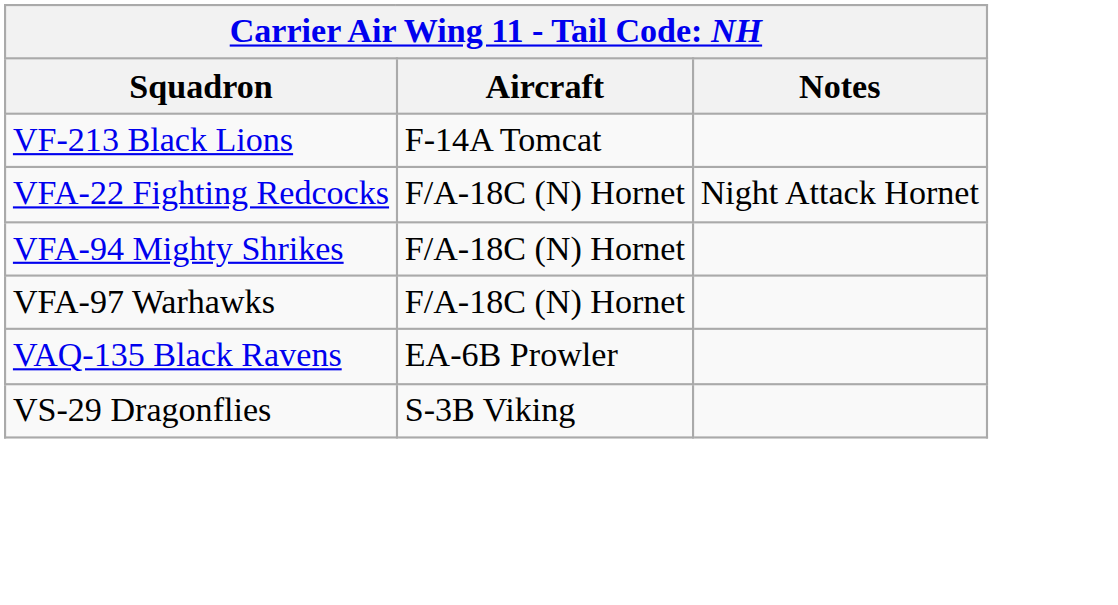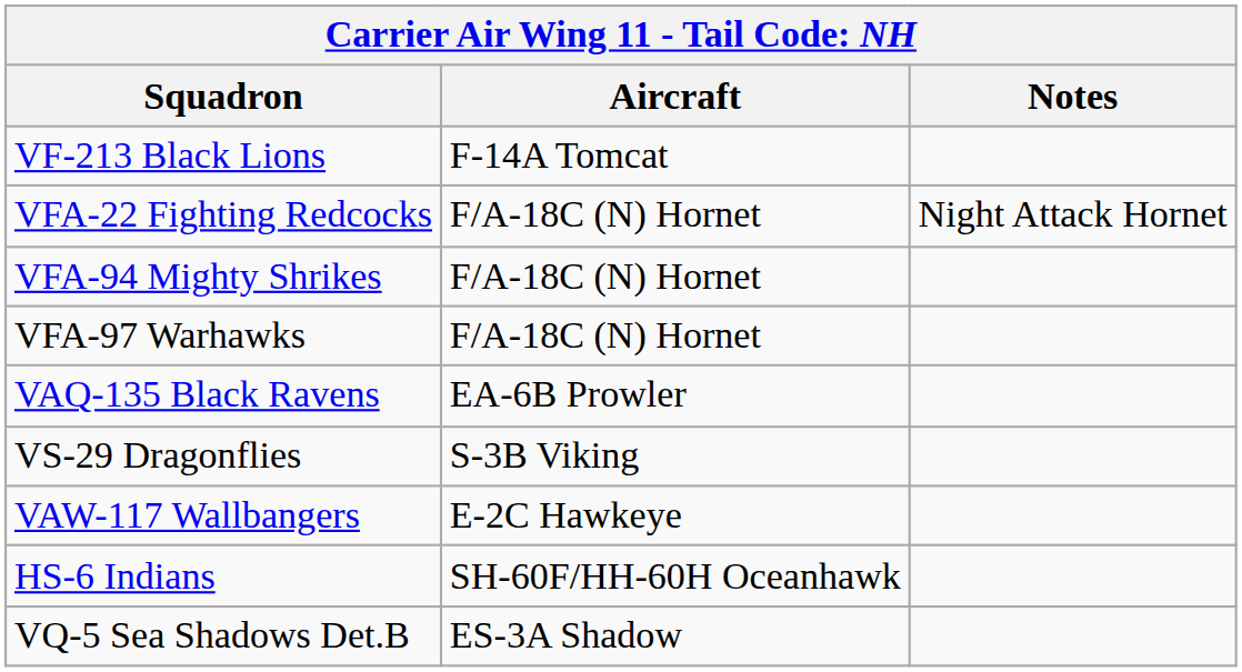+ row: VAW-117 Wallbangers | E-2C Hawkeye
+ row: HS-6 Indians | SH-60F/HH-60H Oceanhawk
+ row: VQ-5 Sea Shadows Det.B | ES-3A Shadow
